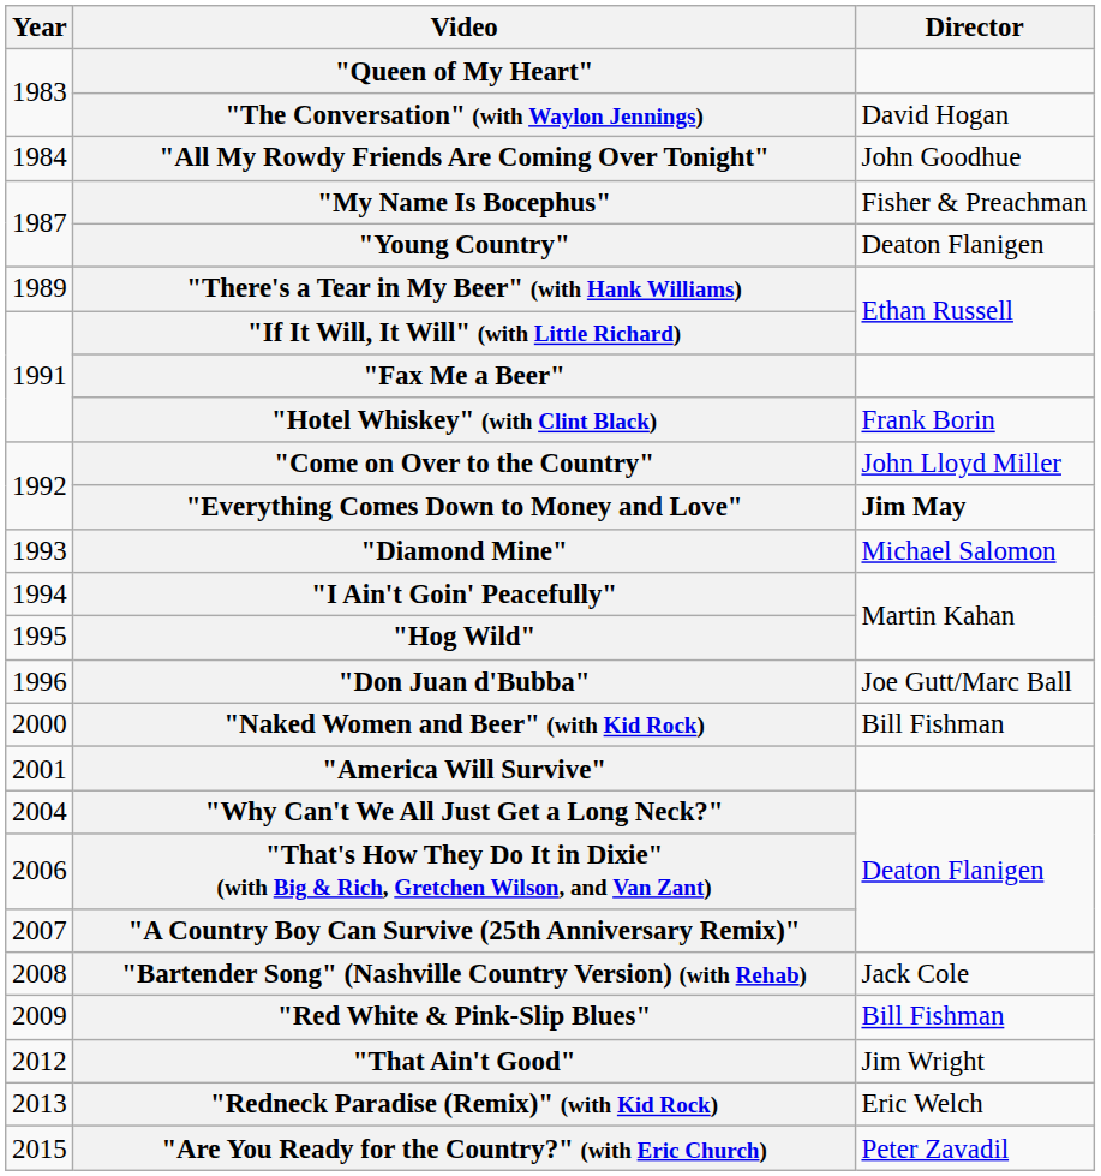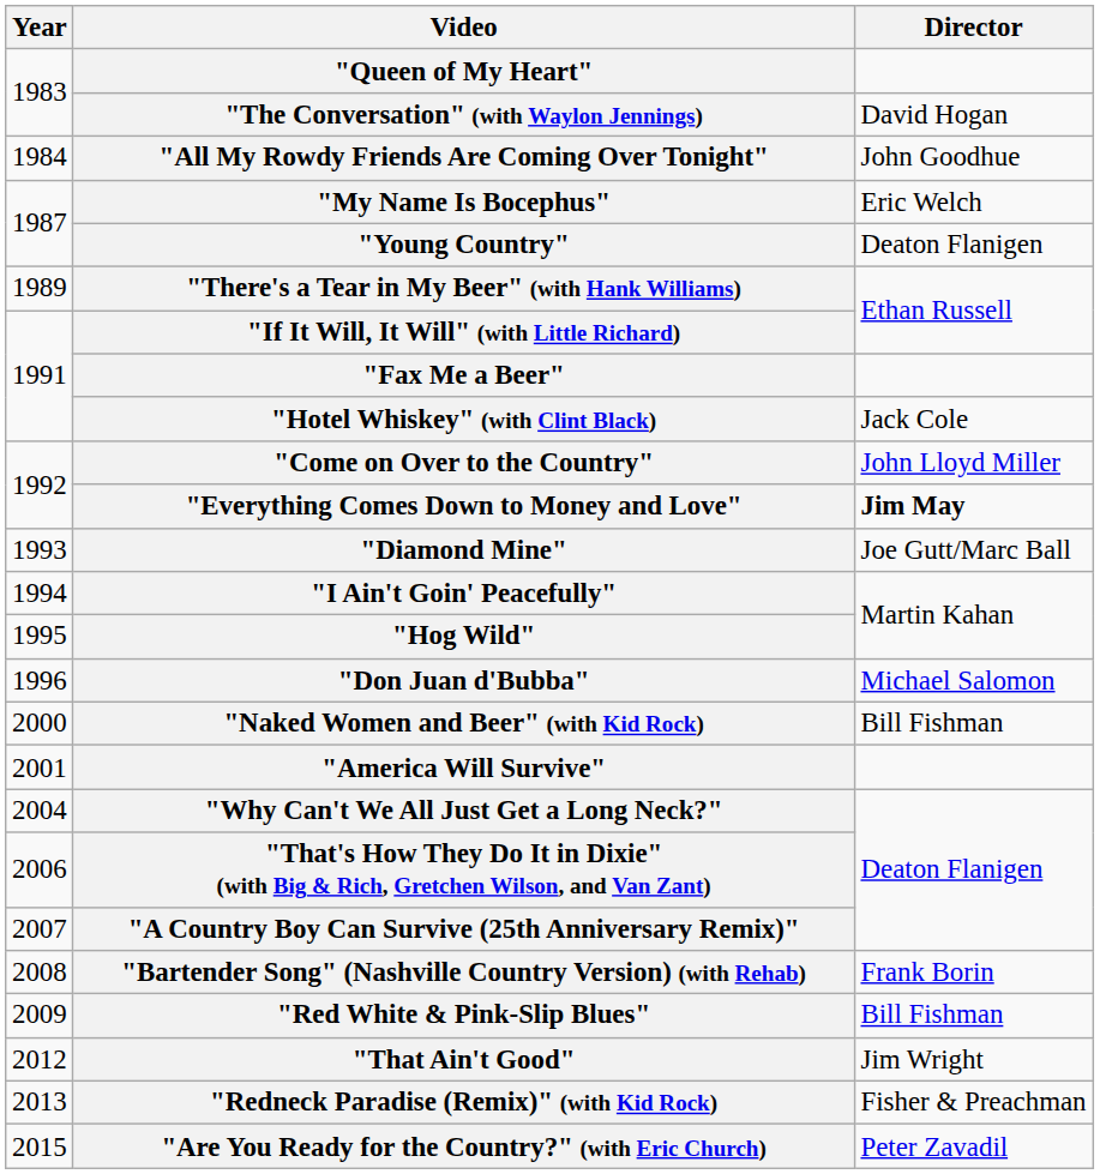"My Name Is Bocephus" | Director: Fisher & Preachman -> Eric Welch
"Hotel Whiskey" (with Clint Black) | Director: Frank Borin -> Jack Cole
"Diamond Mine" | Director: Michael Salomon -> Joe Gutt/Marc Ball
"Don Juan d'Bubba" | Director: Joe Gutt/Marc Ball -> Michael Salomon
"Bartender Song" (Nashville Country Version) (with Rehab) | Director: Jack Cole -> Frank Borin
"Redneck Paradise (Remix)" (with Kid Rock) | Director: Eric Welch -> Fisher & Preachman
